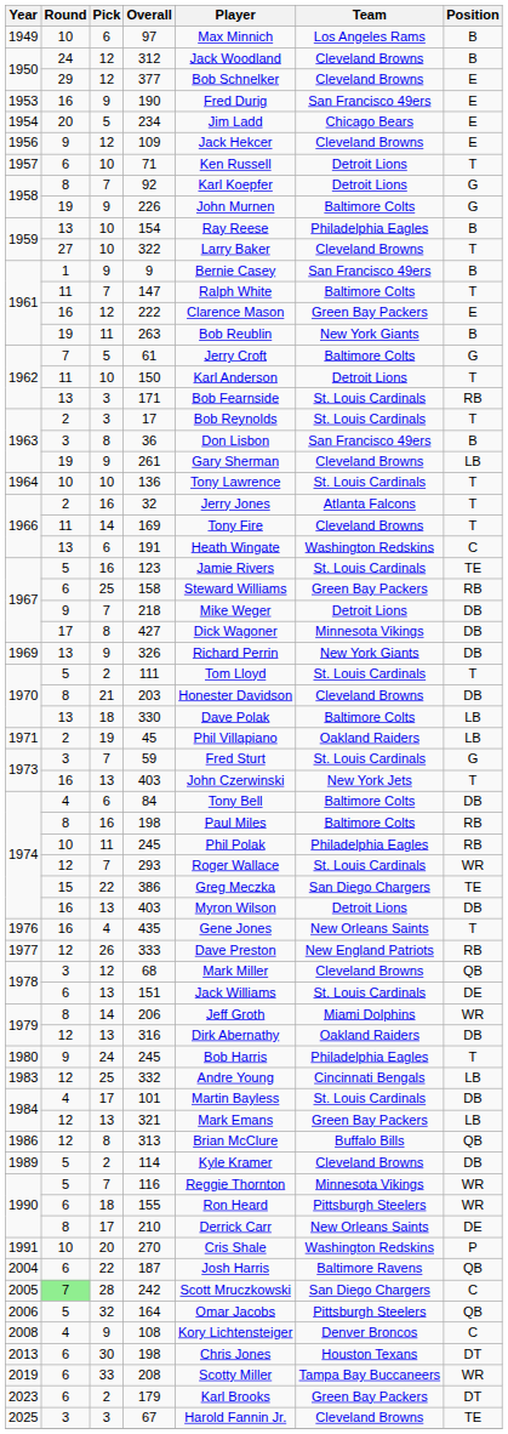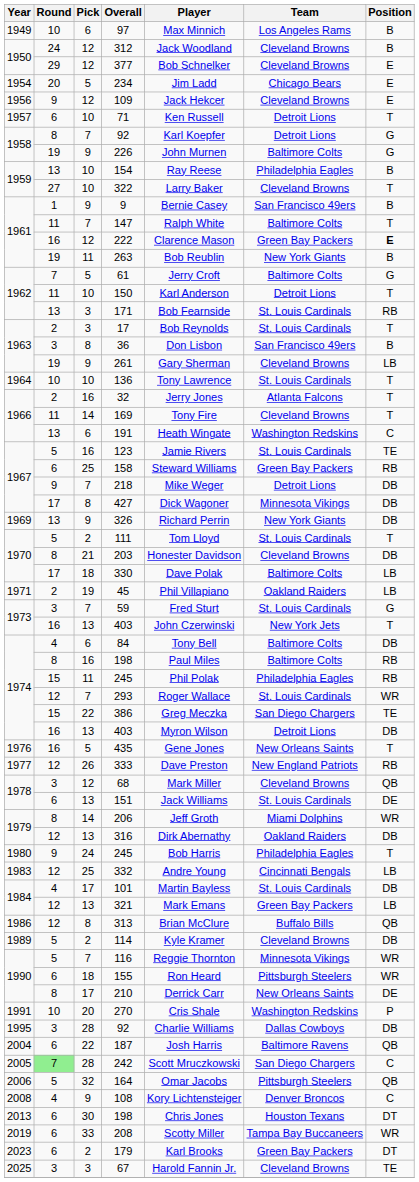- row: 1953 | 16 | 9 | 190 | Fred Durig | San Francisco 49ers | E
222 | Position: normal -> bold
330 | Round: 13 -> 17
1974 / 245 | Round: 10 -> 15
435 | Pick: 4 -> 5
+ row: 1995 | 3 | 28 | 92 | Charlie Williams | Dallas Cowboys | DB
